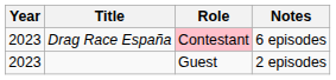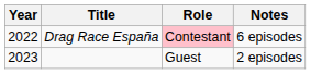Drag Race España | Year: 2023 -> 2022
